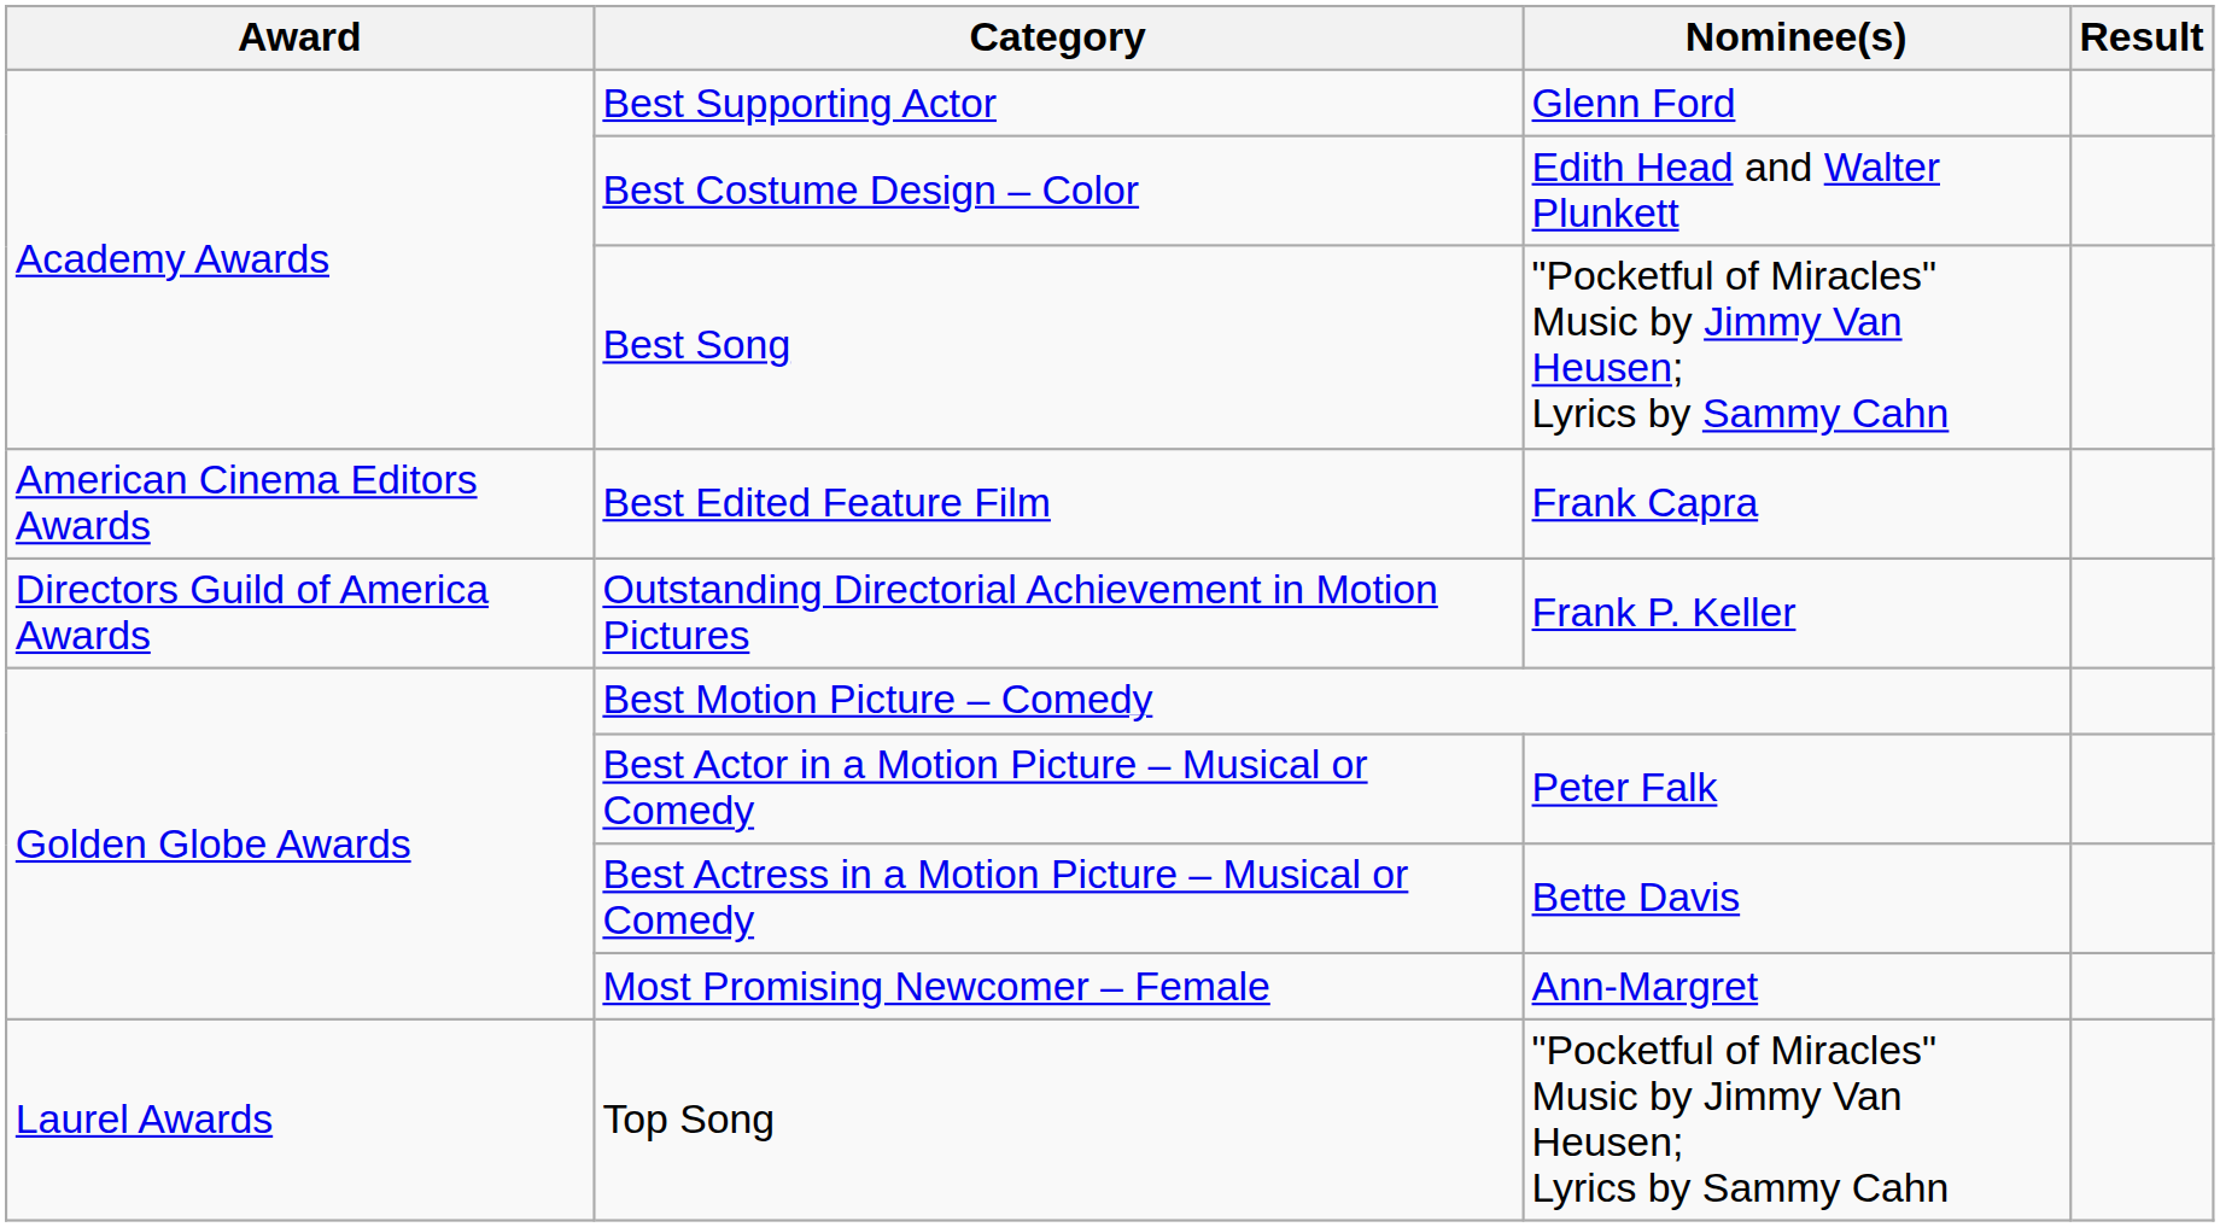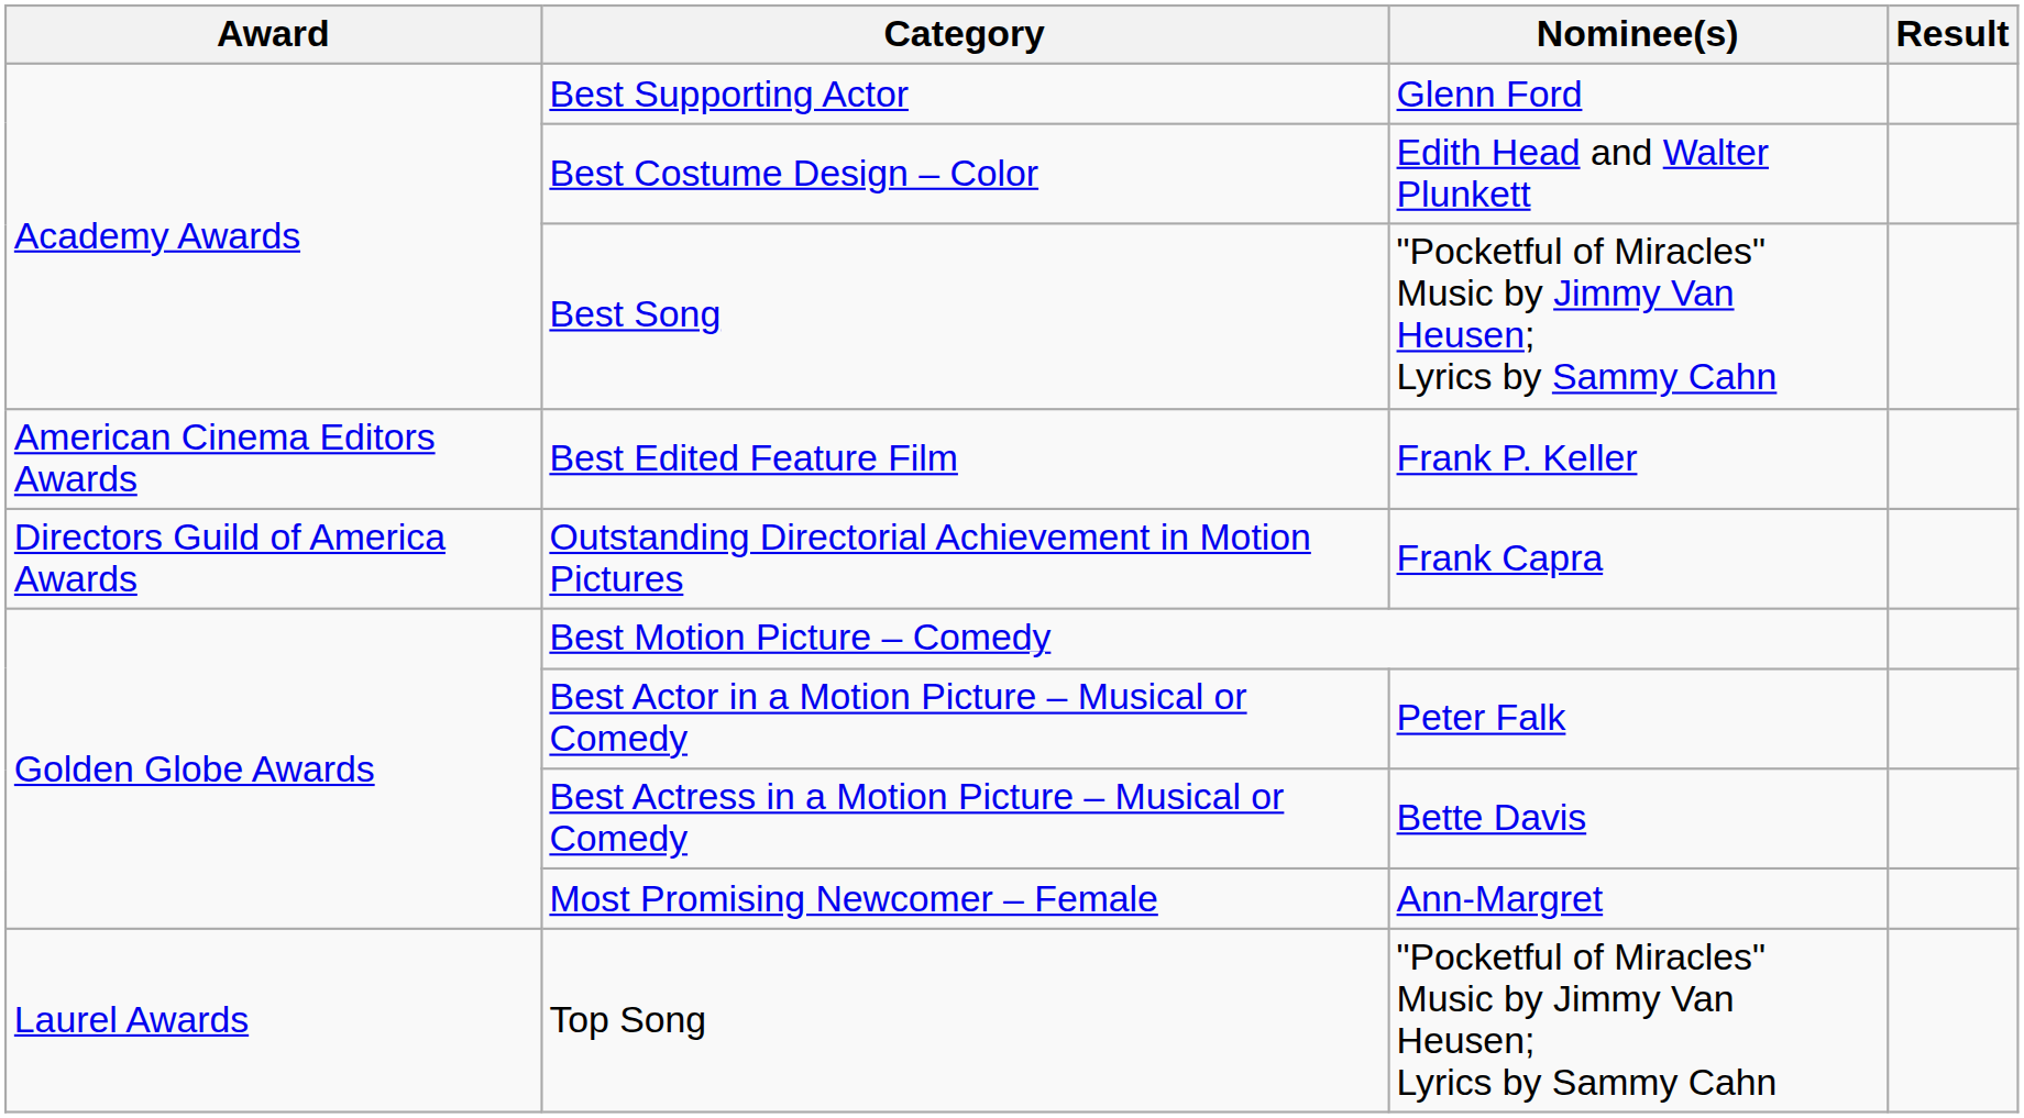Best Edited Feature Film | Nominee(s): Frank Capra -> Frank P. Keller
Outstanding Directorial Achievement in Motion Pictures | Nominee(s): Frank P. Keller -> Frank Capra
